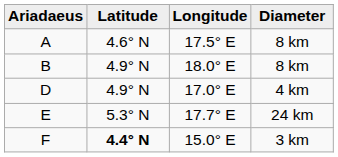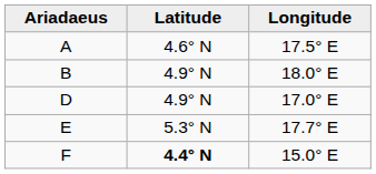- column: Diameter | 8 km | 8 km | 4 km | 24 km | 3 km
